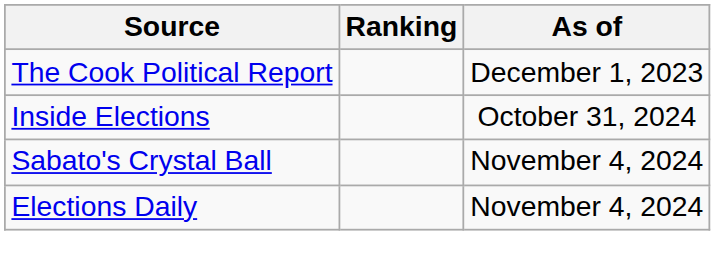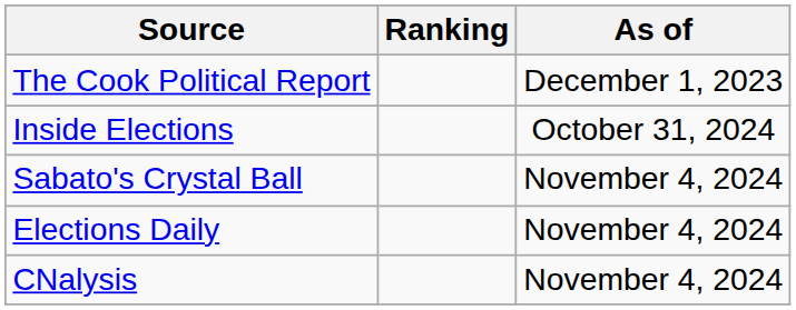+ row: CNalysis | November 4, 2024
